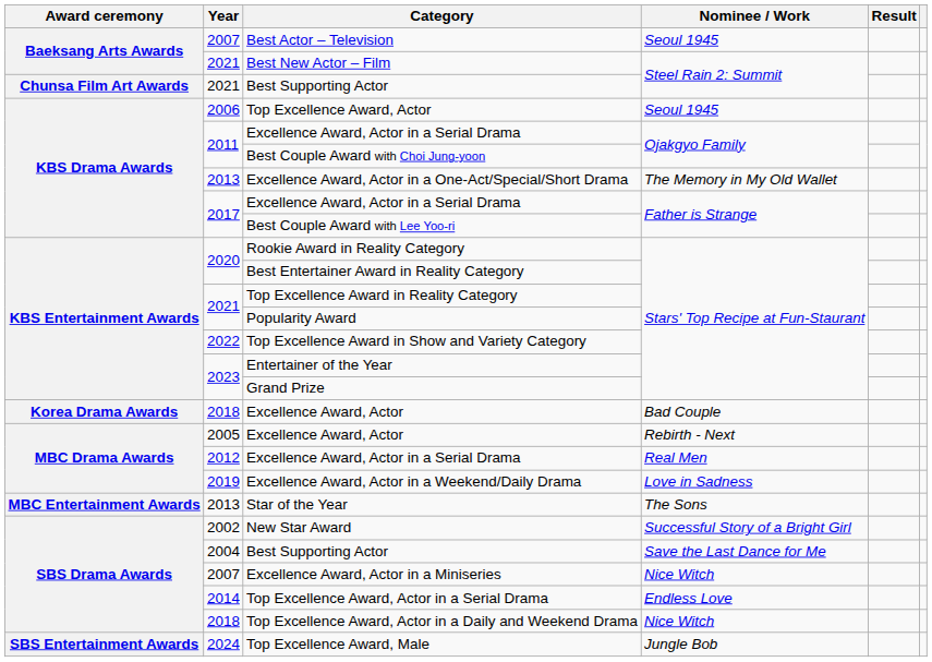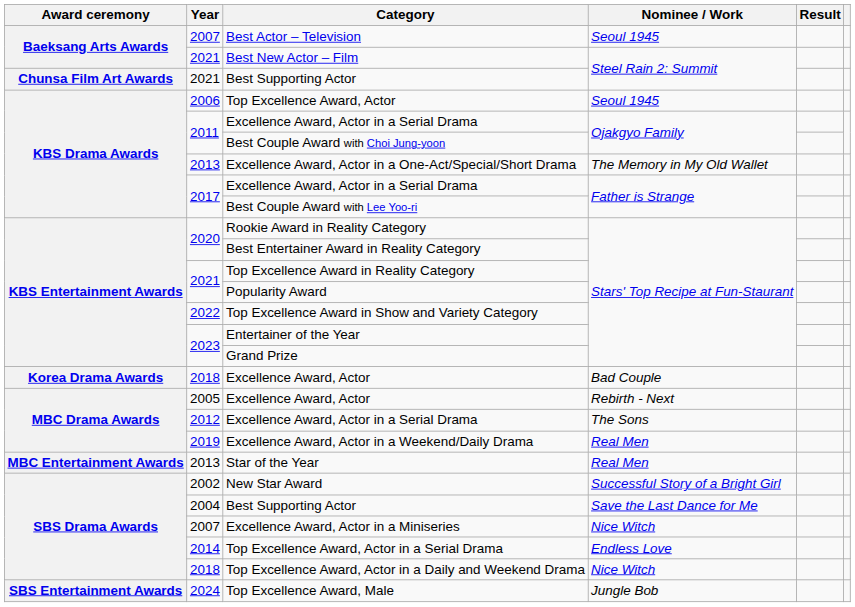2012 / Excellence Award, Actor in a Serial Drama | Nominee / Work: Real Men -> The Sons
Excellence Award, Actor in a Weekend/Daily Drama | Nominee / Work: Love in Sadness -> Real Men
Star of the Year | Nominee / Work: The Sons -> Real Men
